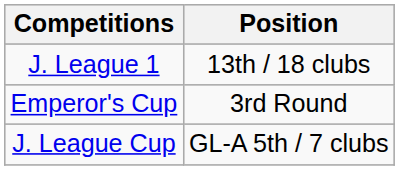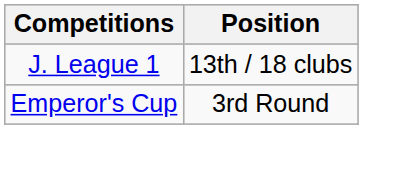- row: J. League Cup | GL-A 5th / 7 clubs
